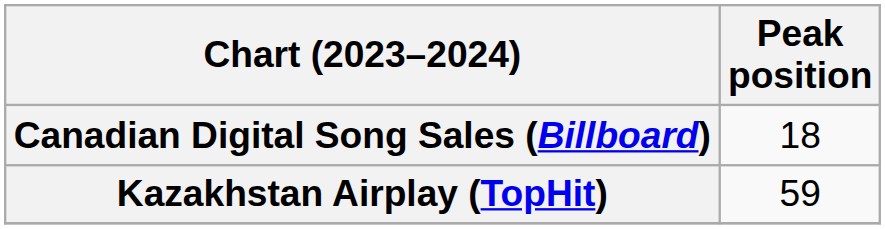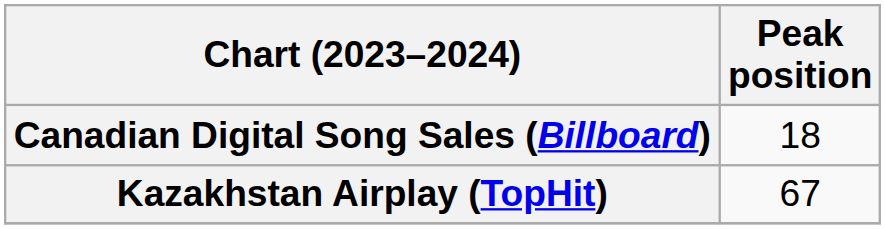Kazakhstan Airplay (TopHit) | Peak position: 59 -> 67
